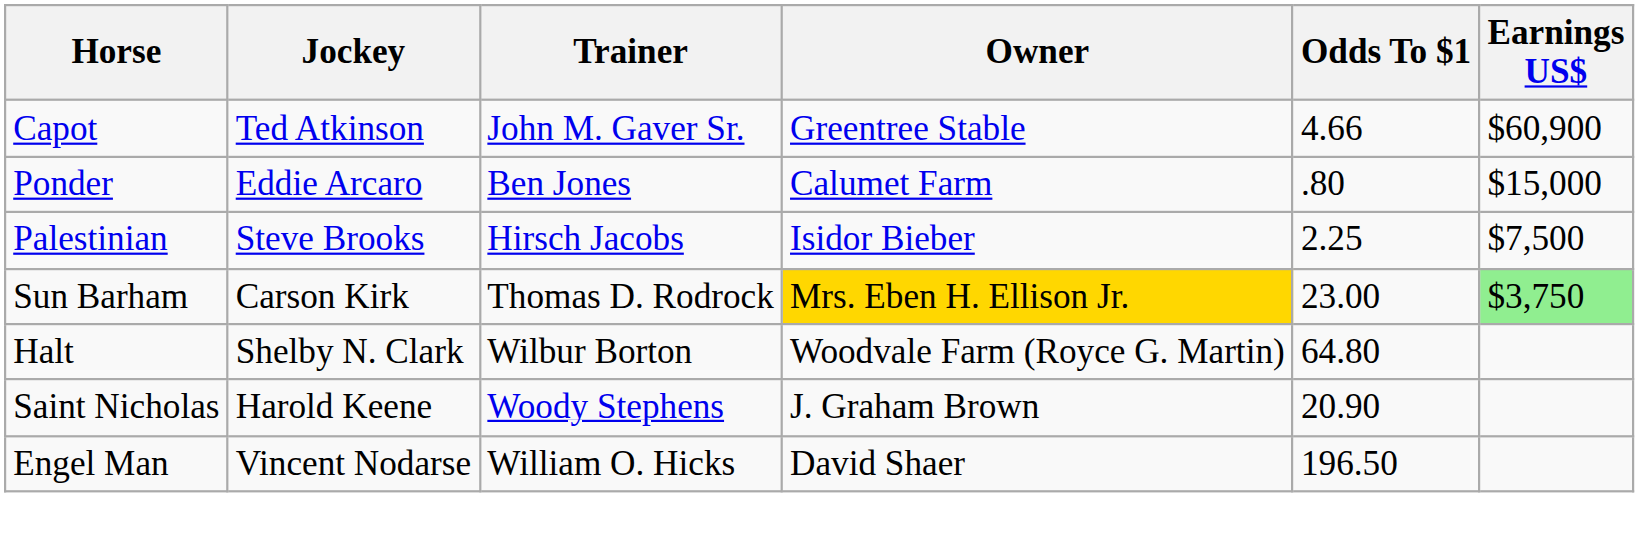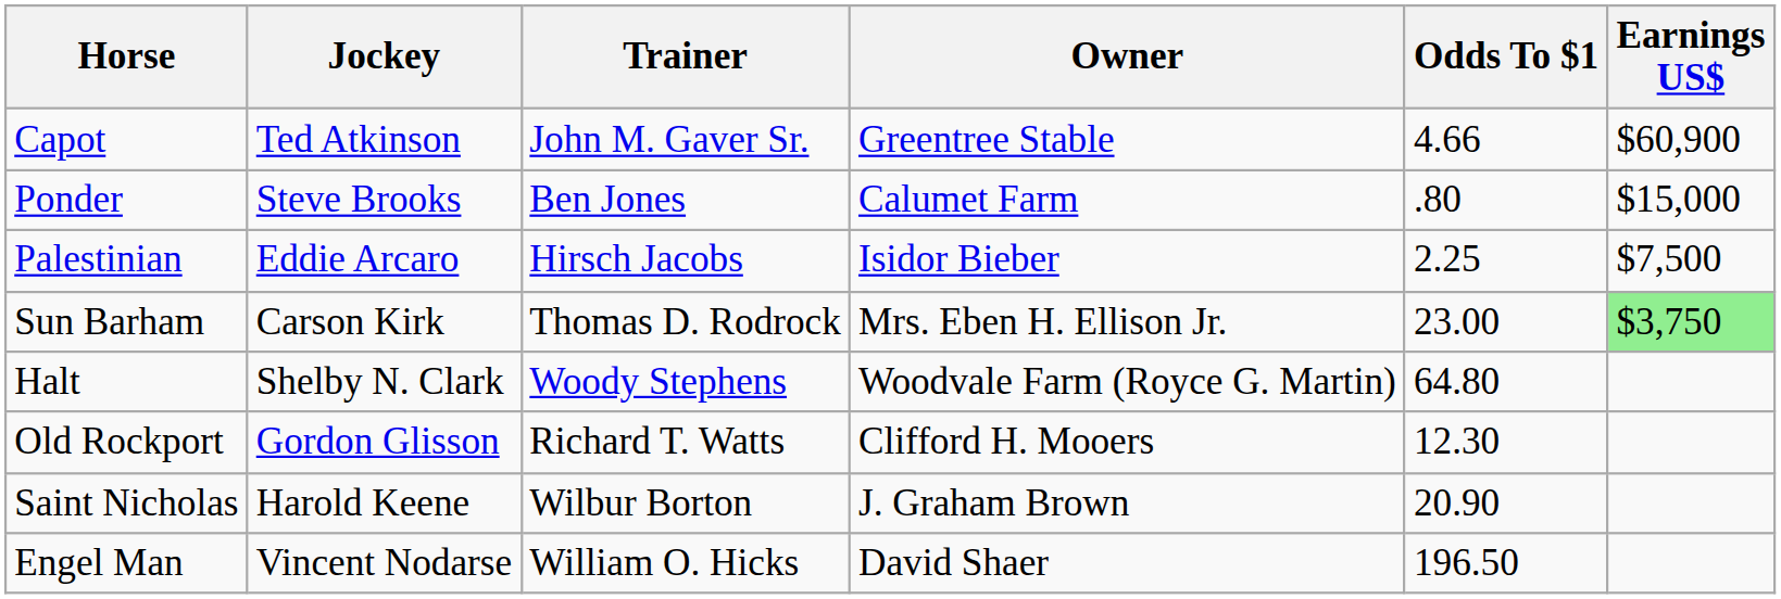Ponder | Jockey: Eddie Arcaro -> Steve Brooks
Palestinian | Jockey: Steve Brooks -> Eddie Arcaro
Sun Barham | Owner: gold background -> no background
Halt | Trainer: Wilbur Borton -> Woody Stephens
+ row: Old Rockport | Gordon Glisson | Richard T. Watts | Clifford H. Mooers | 12.30
Saint Nicholas | Trainer: Woody Stephens -> Wilbur Borton
